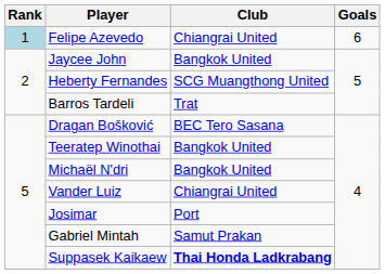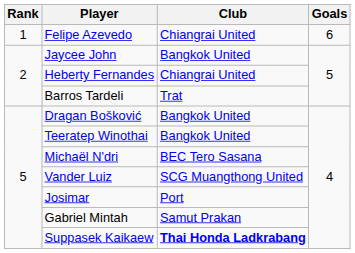Felipe Azevedo | Rank: lightblue background -> no background
Heberty Fernandes | Club: SCG Muangthong United -> Chiangrai United
Dragan Bošković | Club: BEC Tero Sasana -> Bangkok United
Michaël N'dri | Club: Bangkok United -> BEC Tero Sasana
Vander Luiz | Club: Chiangrai United -> SCG Muangthong United
